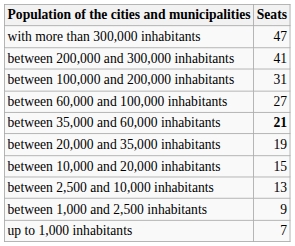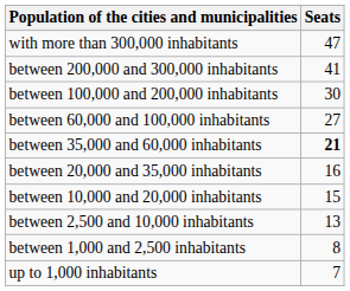between 100,000 and 200,000 inhabitants | Seats: 31 -> 30
between 20,000 and 35,000 inhabitants | Seats: 19 -> 16
between 1,000 and 2,500 inhabitants | Seats: 9 -> 8
